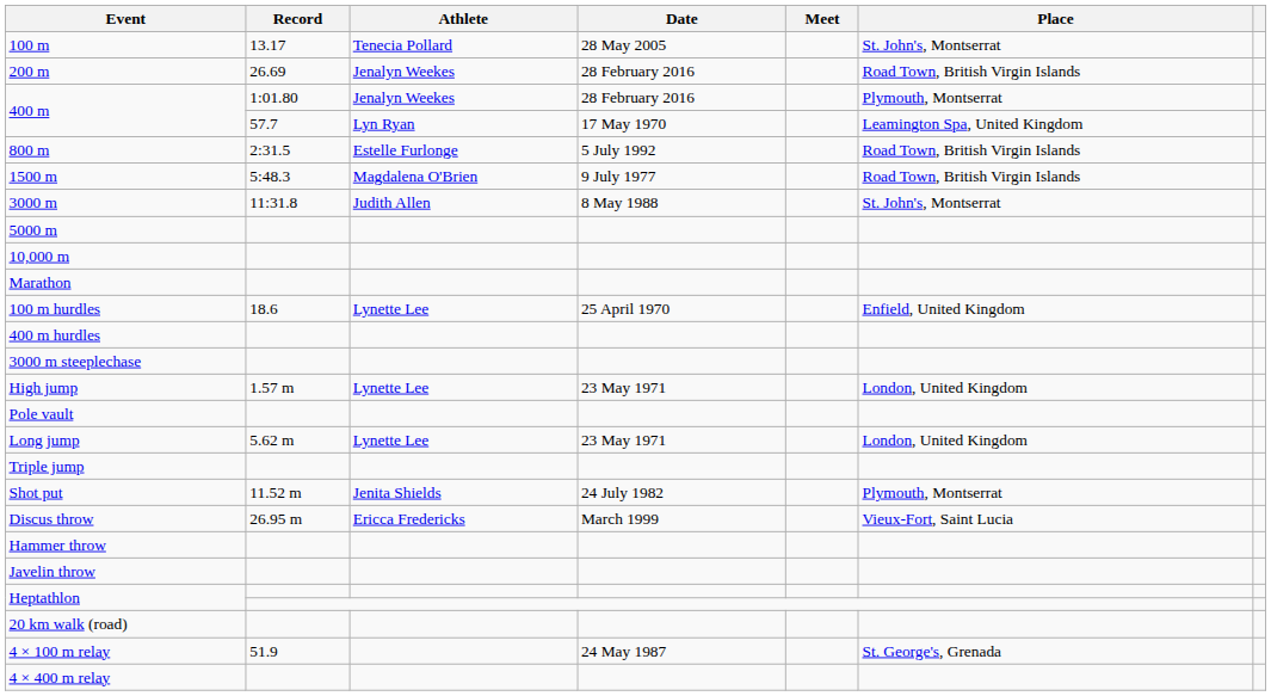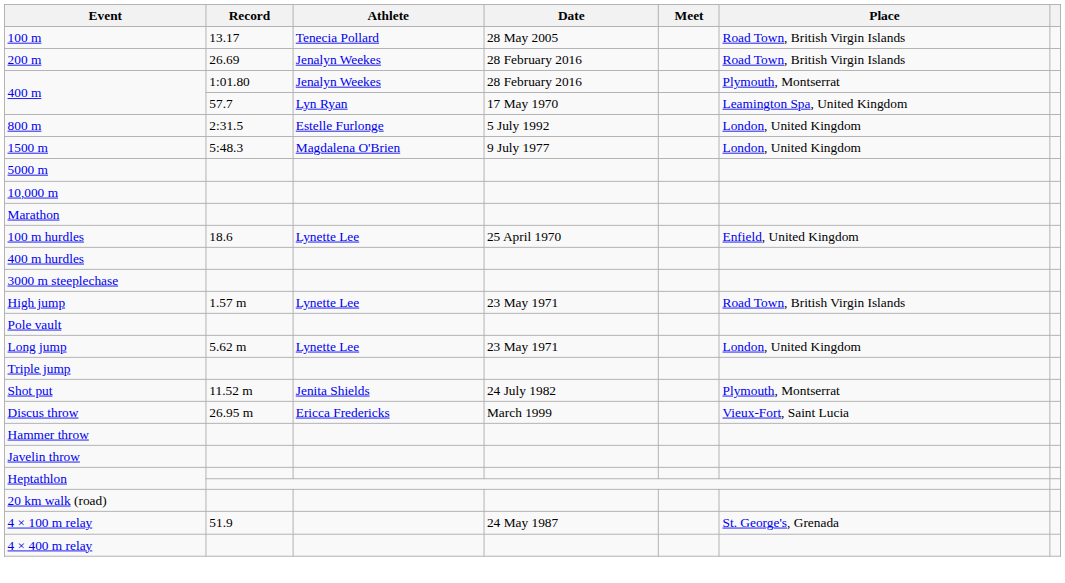100 m | Place: St. John's, Montserrat -> Road Town, British Virgin Islands
800 m | Place: Road Town, British Virgin Islands -> London, United Kingdom
1500 m | Place: Road Town, British Virgin Islands -> London, United Kingdom
- row: 3000 m | 11:31.8 | Judith Allen | 8 May 1988 | St. John's, Montserrat
High jump | Place: London, United Kingdom -> Road Town, British Virgin Islands
